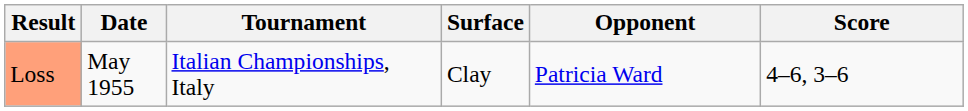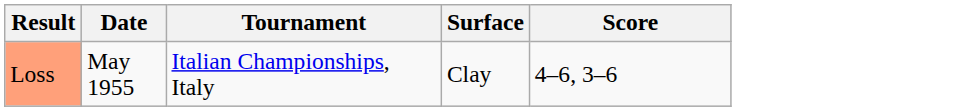- column: Opponent | Patricia Ward
